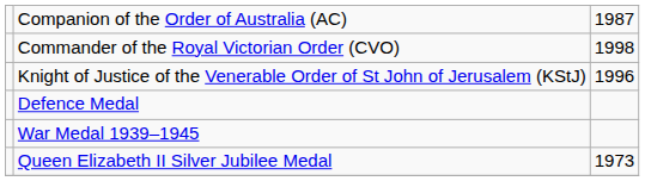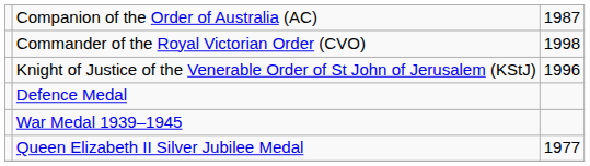Queen Elizabeth II Silver Jubilee Medal | column 3: 1973 -> 1977
